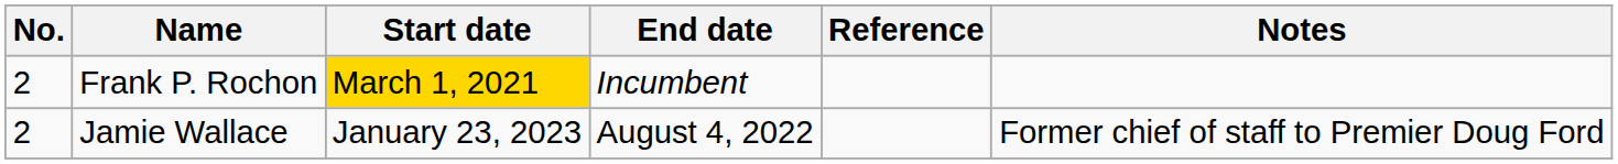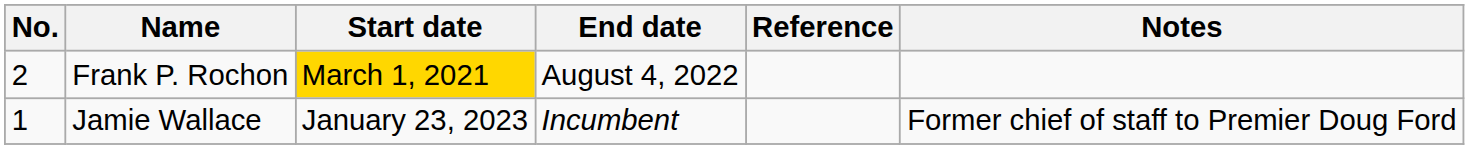Frank P. Rochon | End date: Incumbent -> August 4, 2022
Jamie Wallace | No.: 2 -> 1
Jamie Wallace | End date: August 4, 2022 -> Incumbent
